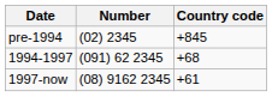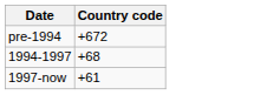- column: Number | (02) 2345 | (091) 62 2345 | (08) 9162 2345
pre-1994 | Country code: +845 -> +672
